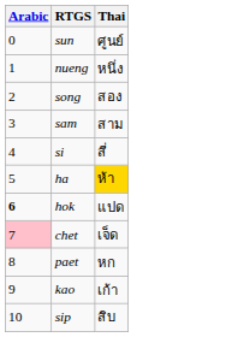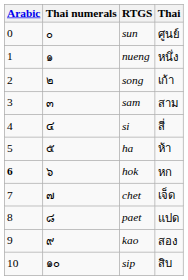+ column: Thai numerals | ๐ | ๑ | ๒ | ๓ | ๔ | ๕ | ๖ | ๗ | ๘ | ๙ | ๑๐
song | Thai: สอง -> เก้า
ha | Thai: gold background -> no background
hok | Thai: แปด -> หก
chet | Arabic: pink background -> no background
paet | Thai: หก -> แปด
kao | Thai: เก้า -> สอง
